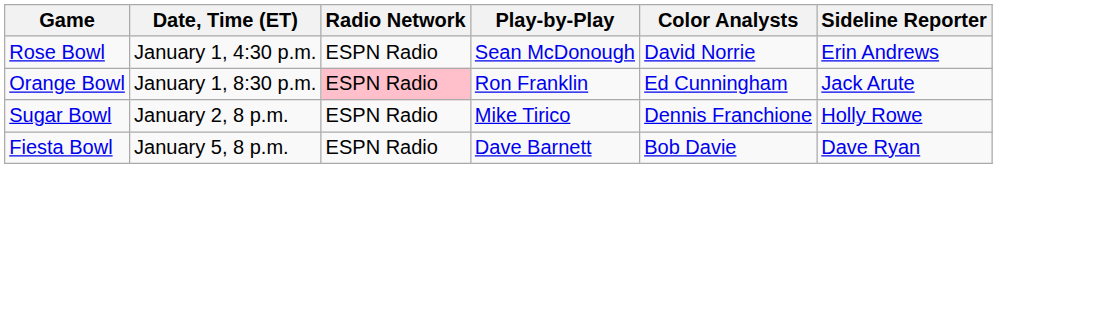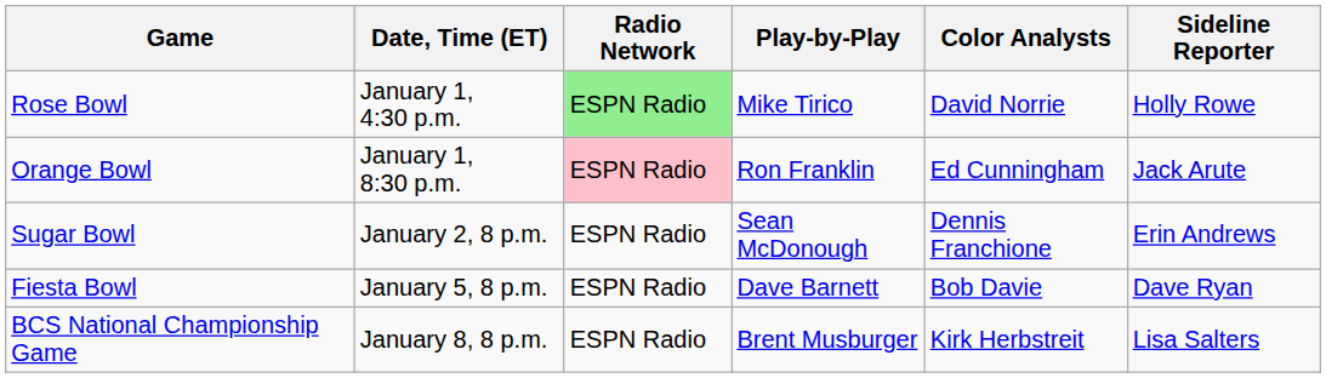Rose Bowl | Radio Network: no background -> lightgreen background
Rose Bowl | Play-by-Play: Sean McDonough -> Mike Tirico
Rose Bowl | Sideline Reporter: Erin Andrews -> Holly Rowe
Sugar Bowl | Play-by-Play: Mike Tirico -> Sean McDonough
Sugar Bowl | Sideline Reporter: Holly Rowe -> Erin Andrews
+ row: BCS National Championship Game | January 8, 8 p.m. | ESPN Radio | Brent Musburger | Kirk Herbstreit | Lisa Salters
